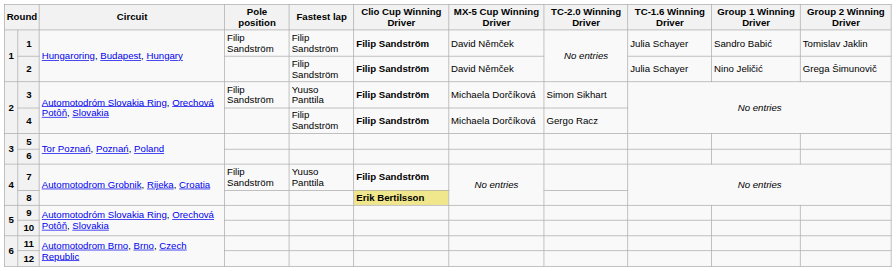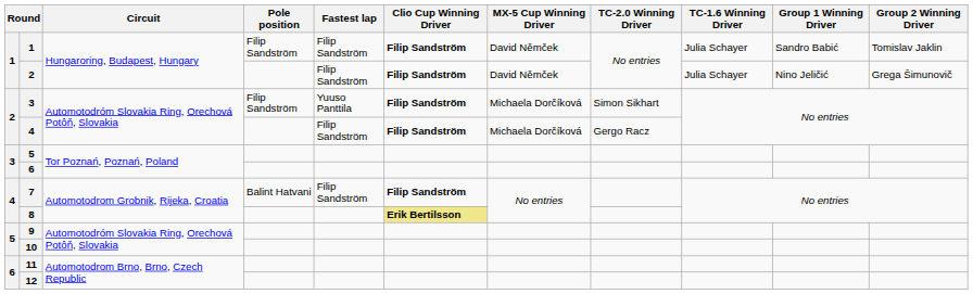7 | Pole position: Filip Sandström -> Balint Hatvani
7 | Fastest lap: Yuuso Panttila -> Filip Sandström
